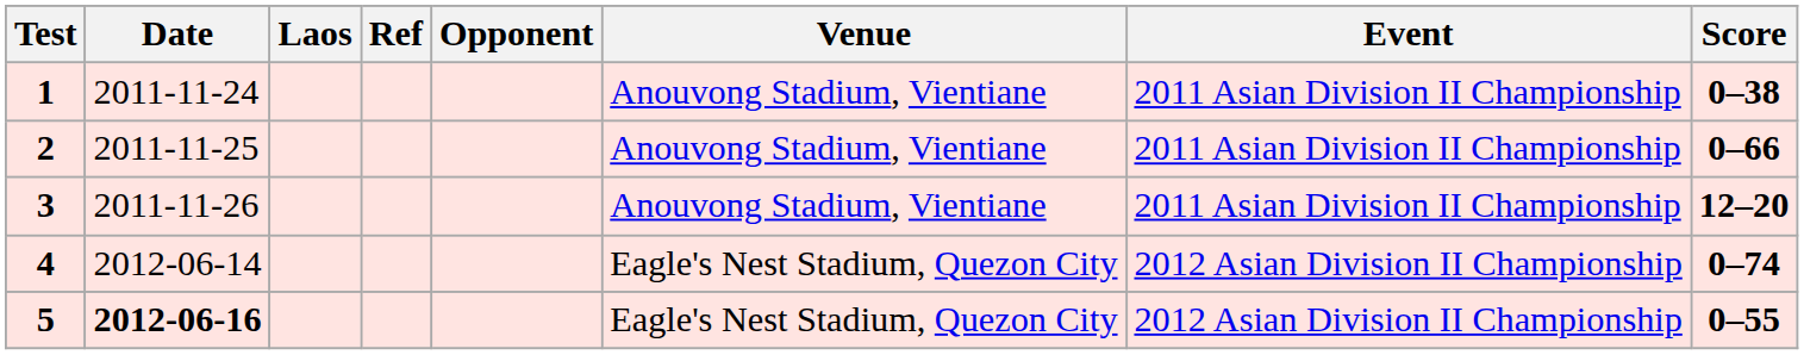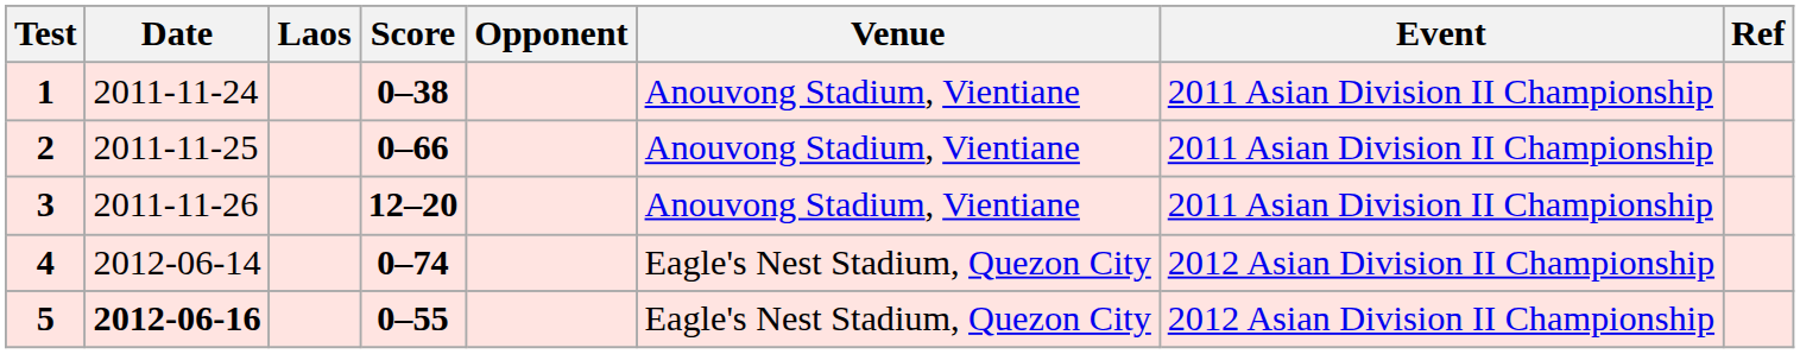columns swapped: Score <-> Ref
